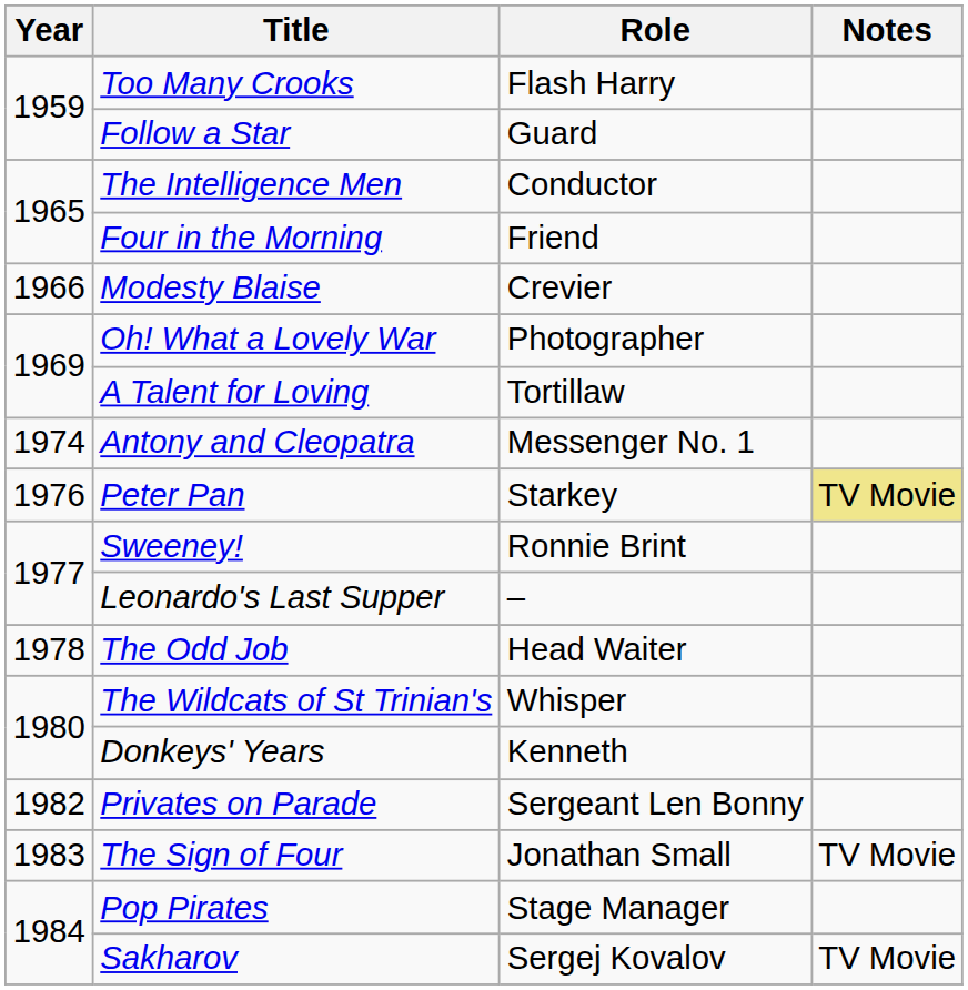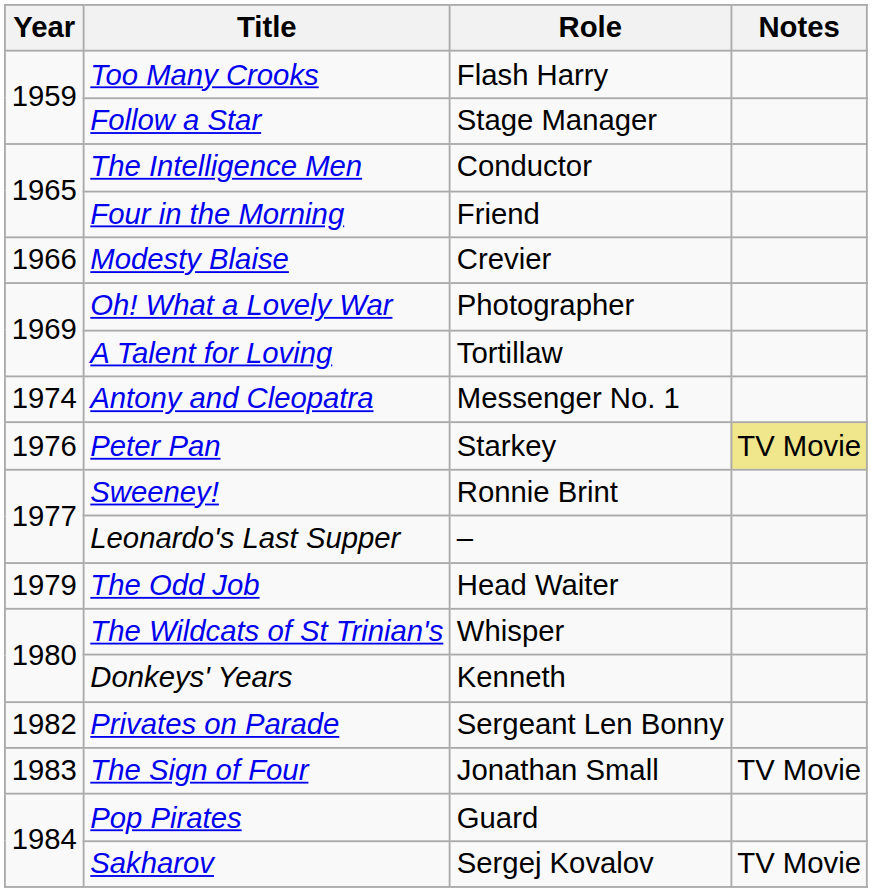Follow a Star | Role: Guard -> Stage Manager
The Odd Job | Year: 1978 -> 1979
Pop Pirates | Role: Stage Manager -> Guard
